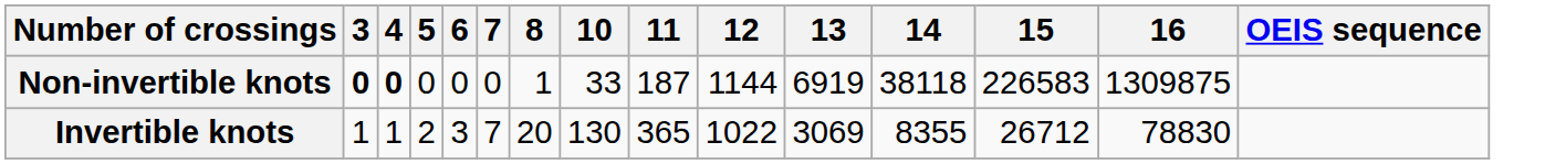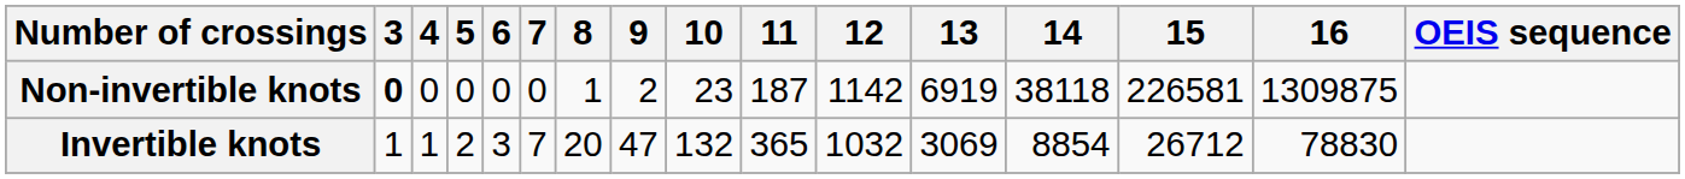+ column: 9 | 2 | 47
Non-invertible knots | 4: bold -> normal
Non-invertible knots | 10: 33 -> 23
Non-invertible knots | 12: 1144 -> 1142
Non-invertible knots | 15: 226583 -> 226581
Invertible knots | 10: 130 -> 132
Invertible knots | 12: 1022 -> 1032
Invertible knots | 14: 8355 -> 8854
